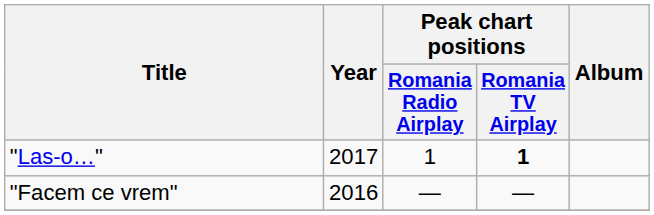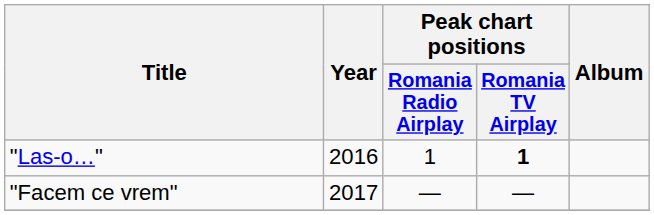"Las-o…" | Year: 2017 -> 2016
"Facem ce vrem" | Year: 2016 -> 2017
